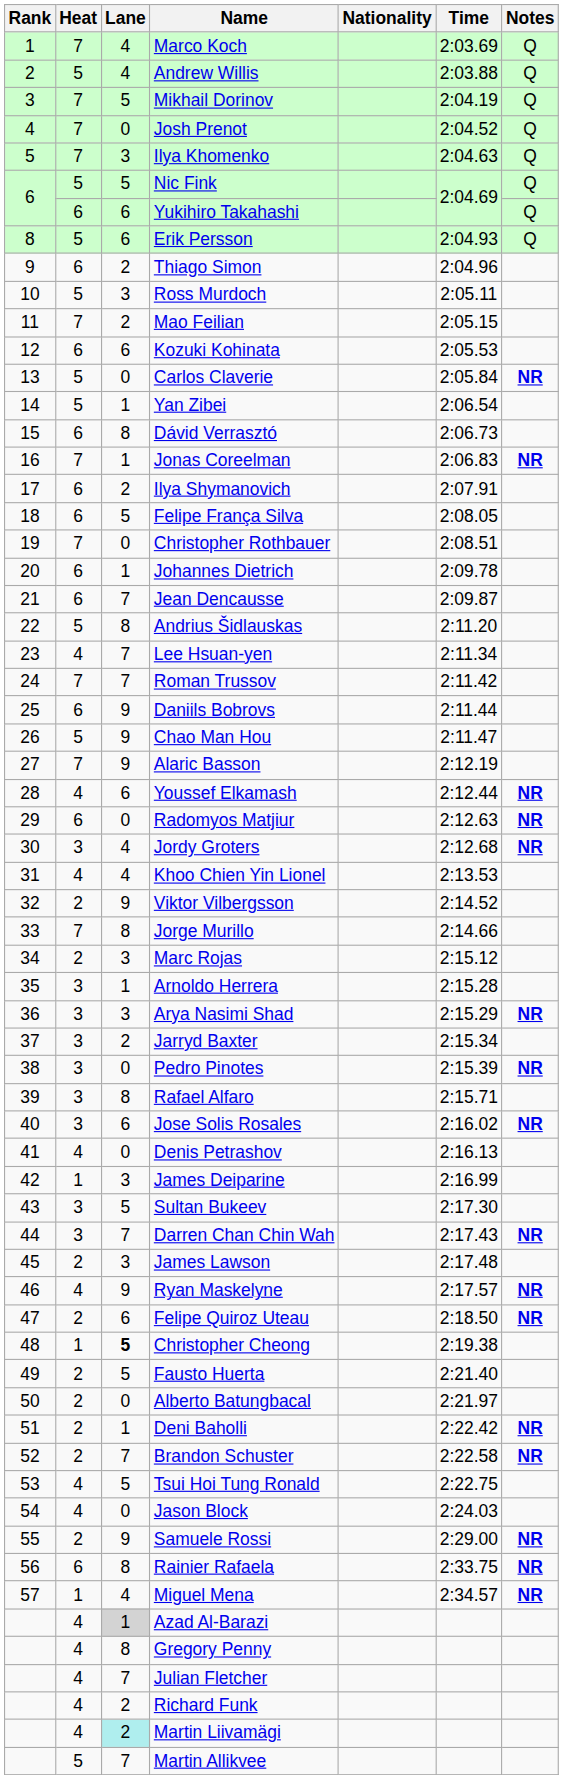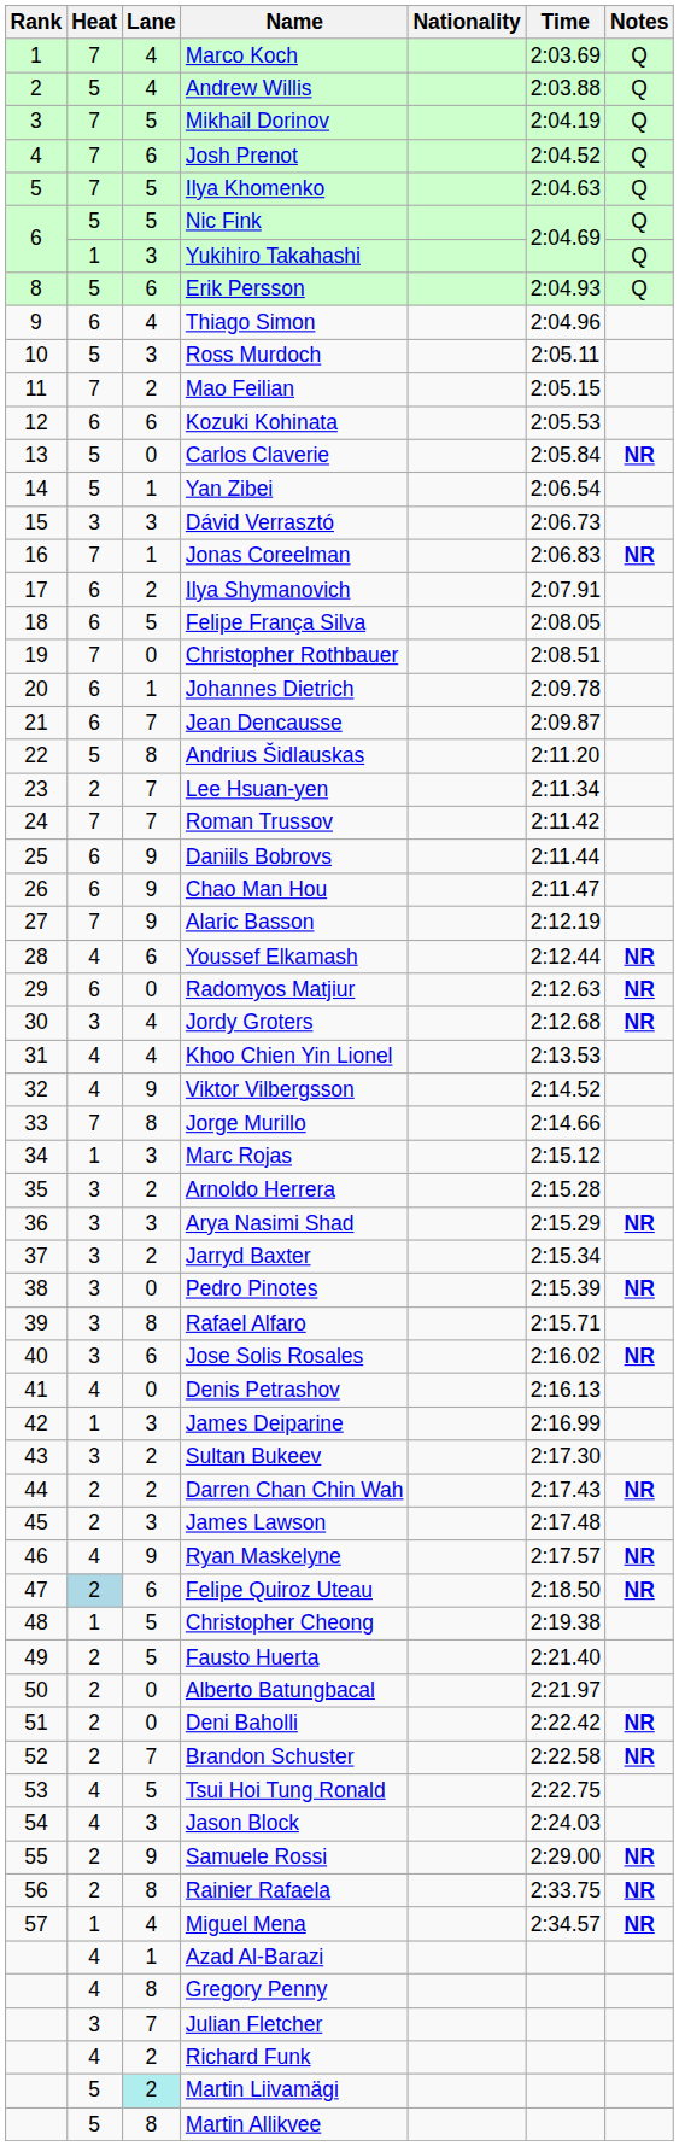Josh Prenot | Lane: 0 -> 6
Ilya Khomenko | Lane: 3 -> 5
Yukihiro Takahashi | Heat: 6 -> 1
Yukihiro Takahashi | Lane: 6 -> 3
Thiago Simon | Lane: 2 -> 4
Dávid Verrasztó | Heat: 6 -> 3
Dávid Verrasztó | Lane: 8 -> 3
Lee Hsuan-yen | Heat: 4 -> 2
Chao Man Hou | Heat: 5 -> 6
Viktor Vilbergsson | Heat: 2 -> 4
Marc Rojas | Heat: 2 -> 1
Arnoldo Herrera | Lane: 1 -> 2
Sultan Bukeev | Lane: 5 -> 2
Darren Chan Chin Wah | Heat: 3 -> 2
Darren Chan Chin Wah | Lane: 7 -> 2
Felipe Quiroz Uteau | Heat: no background -> lightblue background
Christopher Cheong | Lane: bold -> normal
Deni Baholli | Lane: 1 -> 0
Jason Block | Lane: 0 -> 3
Rainier Rafaela | Heat: 6 -> 2
Azad Al-Barazi | Lane: lightgrey background -> no background
Julian Fletcher | Heat: 4 -> 3
Martin Liivamägi | Heat: 4 -> 5
Martin Allikvee | Lane: 7 -> 8
